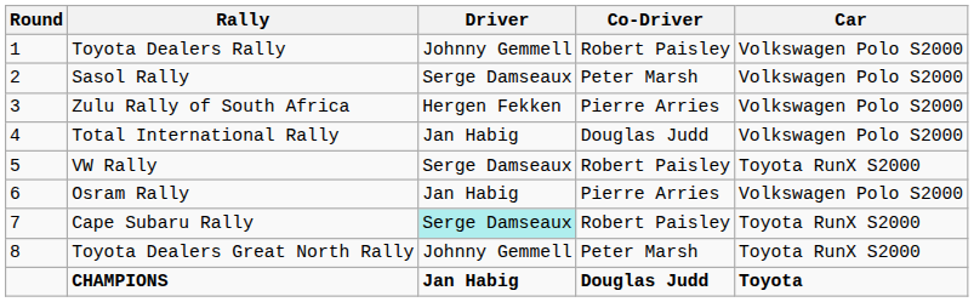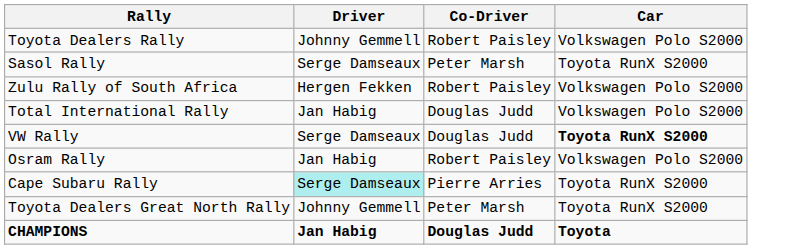- column: Round | 1 | 2 | 3 | 4 | 5 | 6 | 7 | 8
Sasol Rally | Car: Volkswagen Polo S2000 -> Toyota RunX S2000
Zulu Rally of South Africa | Co-Driver: Pierre Arries -> Robert Paisley
VW Rally | Co-Driver: Robert Paisley -> Douglas Judd
VW Rally | Car: normal -> bold
Osram Rally | Co-Driver: Pierre Arries -> Robert Paisley
Cape Subaru Rally | Co-Driver: Robert Paisley -> Pierre Arries
